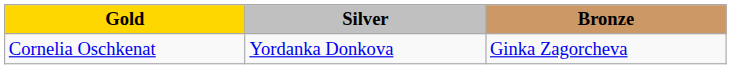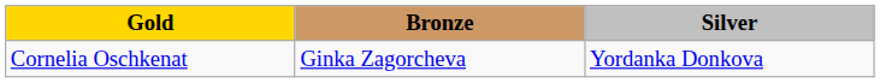columns swapped: Silver <-> Bronze
